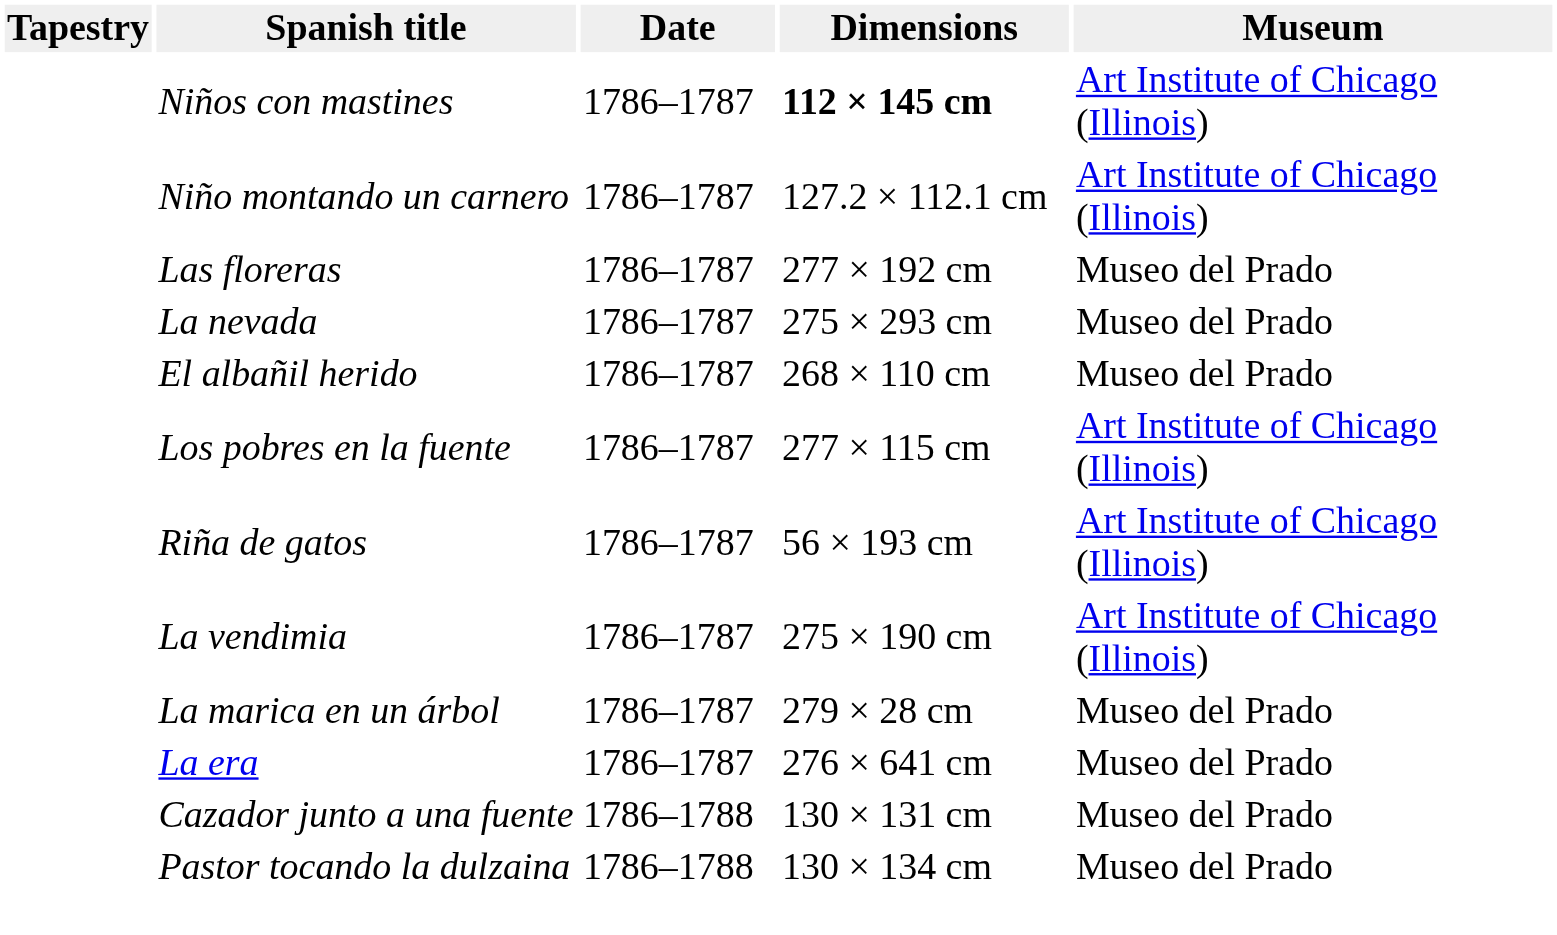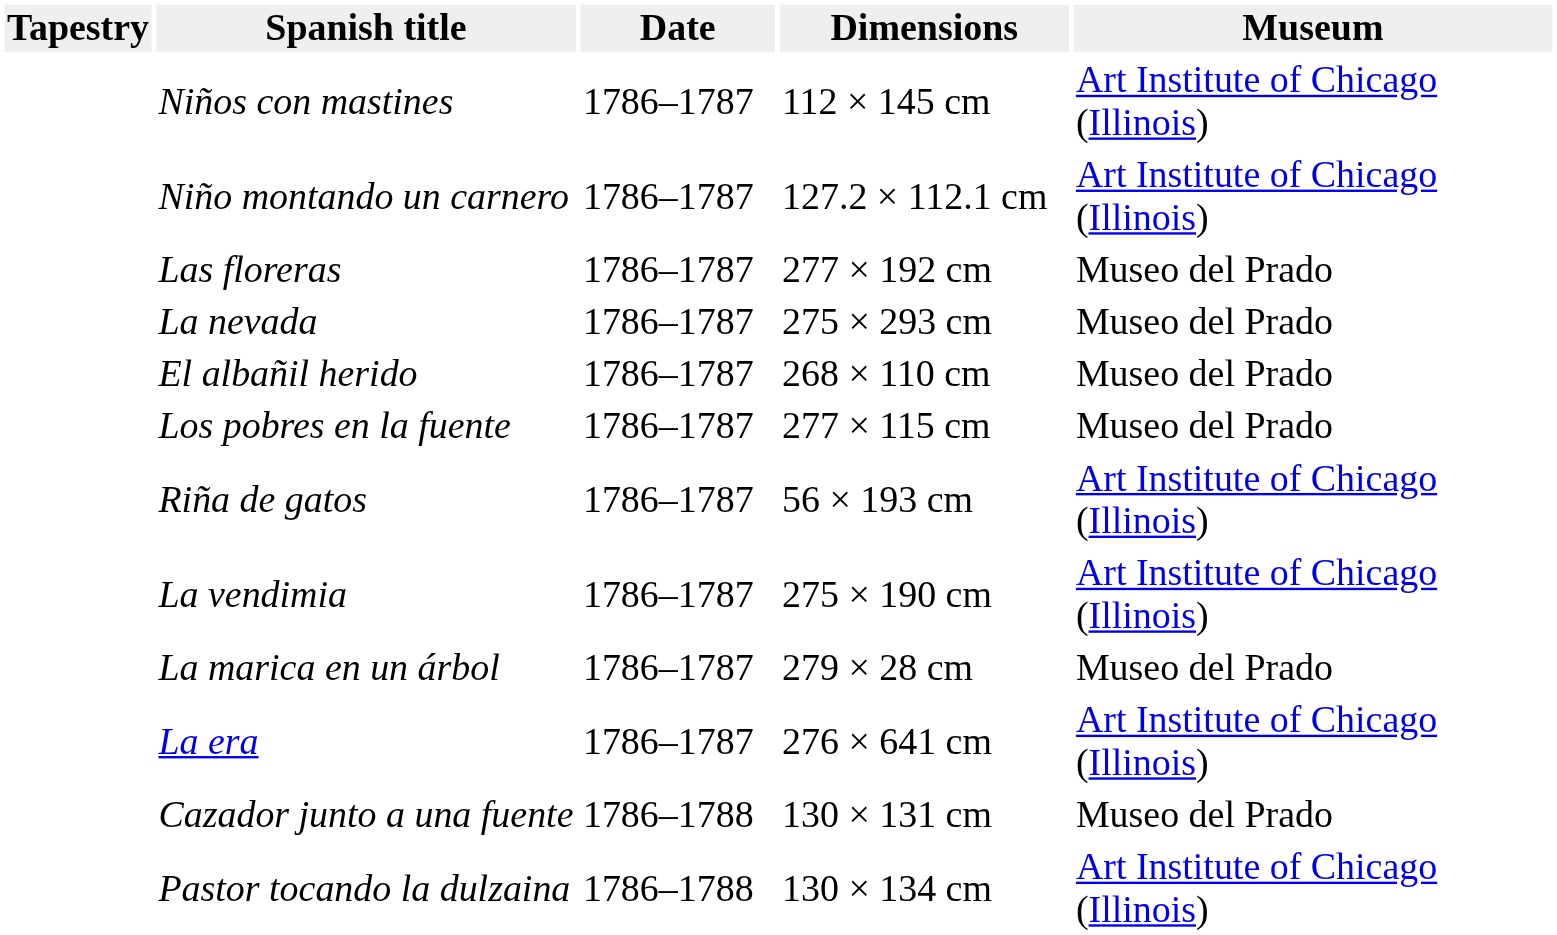Niños con mastines | Dimensions: bold -> normal
Los pobres en la fuente | Museum: Art Institute of Chicago (Illinois) -> Museo del Prado
La era | Museum: Museo del Prado -> Art Institute of Chicago (Illinois)
Pastor tocando la dulzaina | Museum: Museo del Prado -> Art Institute of Chicago (Illinois)
